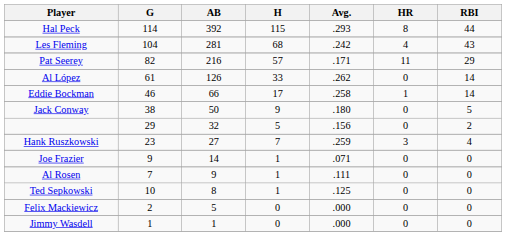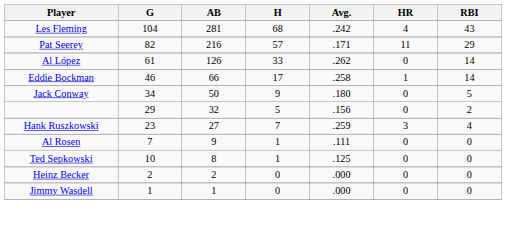- row: Hal Peck | 114 | 392 | 115 | .293 | 8 | 44
Jack Conway | G: 38 -> 34
- row: Joe Frazier | 9 | 14 | 1 | .071 | 0 | 0
- row: Felix Mackiewicz | 2 | 5 | 0 | .000 | 0 | 0
+ row: Heinz Becker | 2 | 2 | 0 | .000 | 0 | 0
